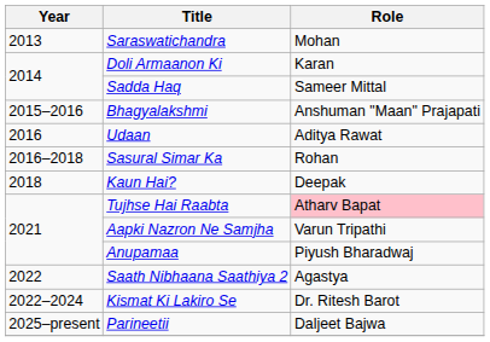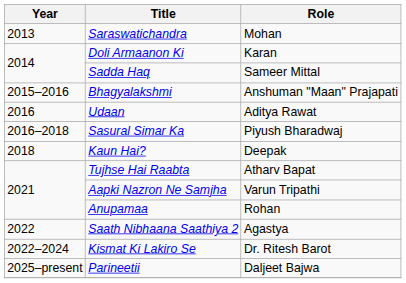Sasural Simar Ka | Role: Rohan -> Piyush Bharadwaj
Tujhse Hai Raabta | Role: pink background -> no background
Anupamaa | Role: Piyush Bharadwaj -> Rohan
